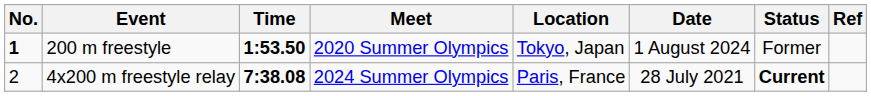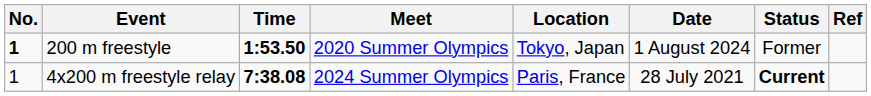4x200 m freestyle relay | No.: 2 -> 1
